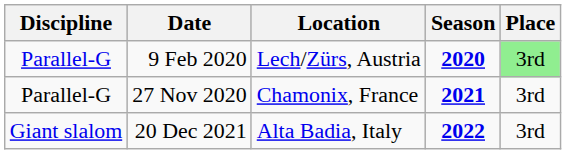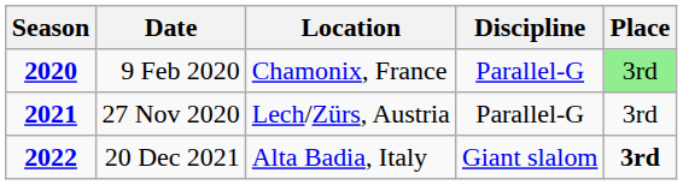columns swapped: Season <-> Discipline
9 Feb 2020 | Location: Lech/Zürs, Austria -> Chamonix, France
27 Nov 2020 | Location: Chamonix, France -> Lech/Zürs, Austria
20 Dec 2021 | Place: normal -> bold
